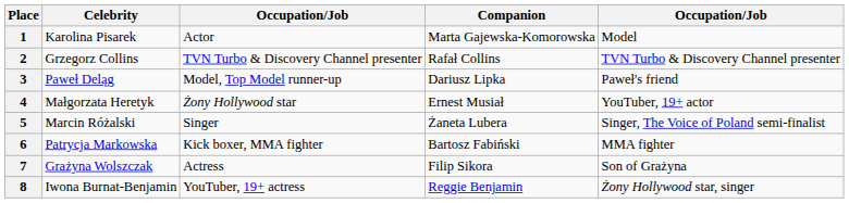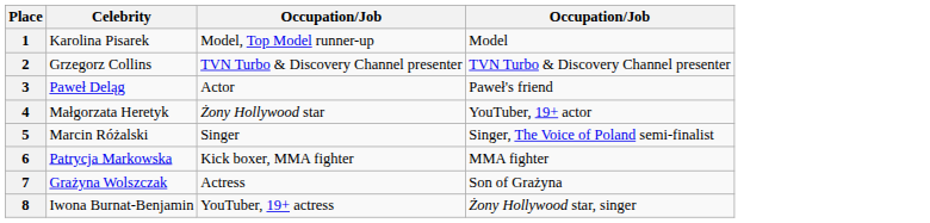- column: Companion | Marta Gajewska-Komorowska | Rafał Collins | Dariusz Lipka | Ernest Musiał | Żaneta Lubera | Bartosz Fabiński | Filip Sikora | Reggie Benjamin
1 | column 3: Actor -> Model, Top Model runner-up
3 | column 3: Model, Top Model runner-up -> Actor
